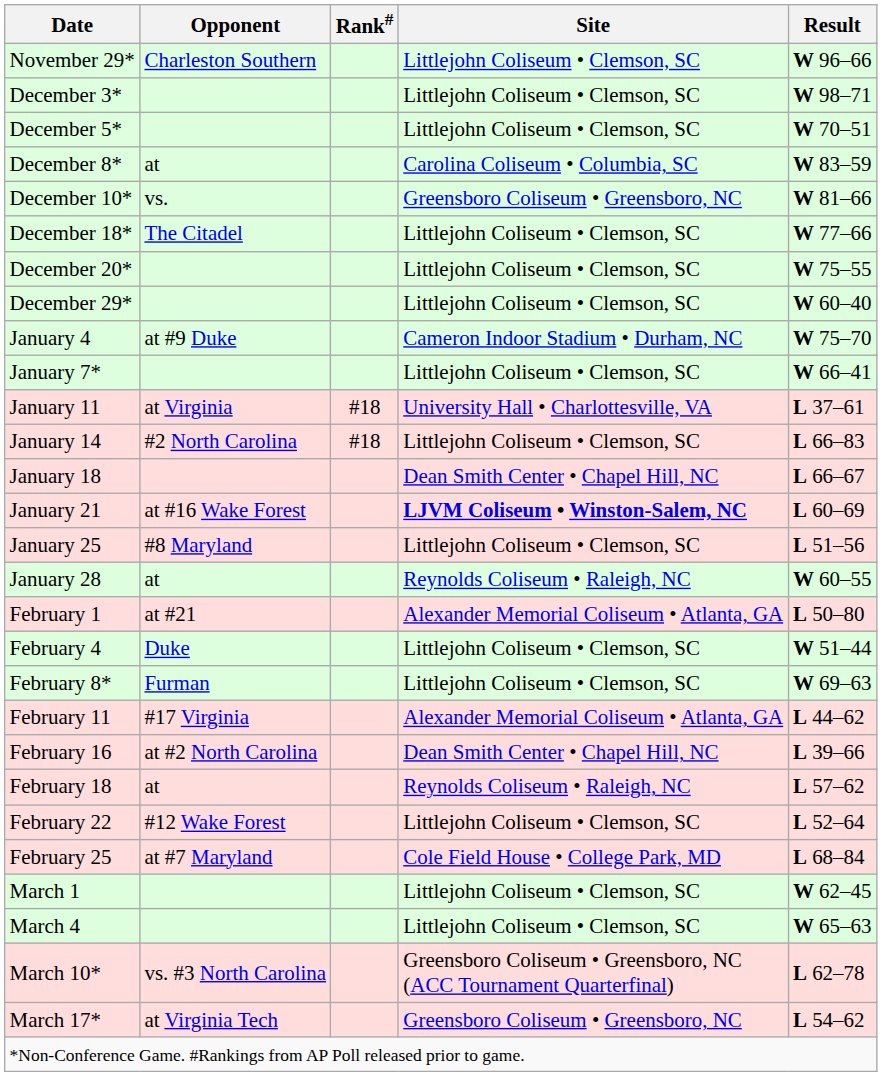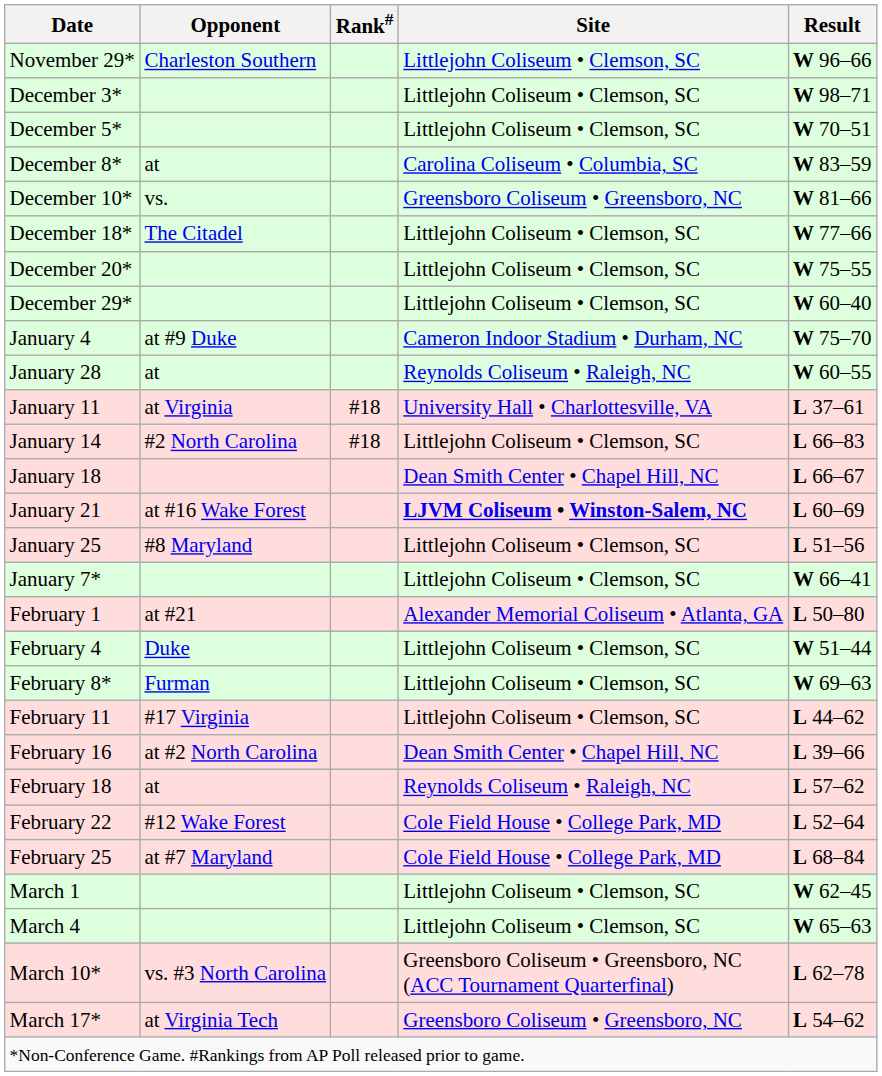rows swapped: January 7* <-> January 28
February 11 | Site: Alexander Memorial Coliseum • Atlanta, GA -> Littlejohn Coliseum • Clemson, SC
February 22 | Site: Littlejohn Coliseum • Clemson, SC -> Cole Field House • College Park, MD
